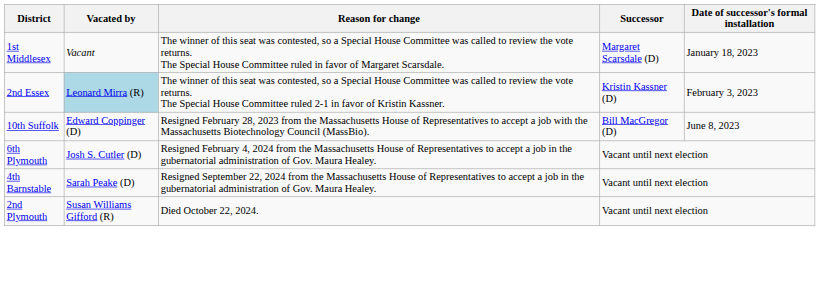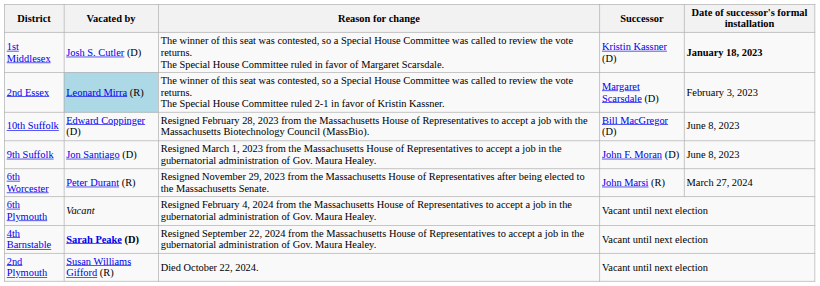1st Middlesex | Vacated by: Vacant -> Josh S. Cutler (D)
1st Middlesex | Successor: Margaret Scarsdale (D) -> Kristin Kassner (D)
1st Middlesex | Date of successor's formal installation: normal -> bold
2nd Essex | Successor: Kristin Kassner (D) -> Margaret Scarsdale (D)
+ row: 9th Suffolk | Jon Santiago (D) | Resigned March 1, 2023 from the Massachusetts House of Representatives to accept a job in the gubernatorial administration of Gov. Maura Healey. | John F. Moran (D) | June 8, 2023
+ row: 6th Worcester | Peter Durant (R) | Resigned November 29, 2023 from the Massachusetts House of Representatives after being elected to the Massachusetts Senate. | John Marsi (R) | March 27, 2024
6th Plymouth | Vacated by: Josh S. Cutler (D) -> Vacant
4th Barnstable | Vacated by: normal -> bold
